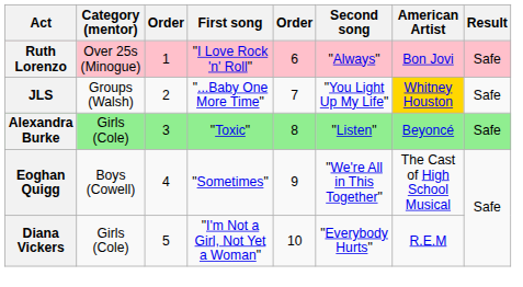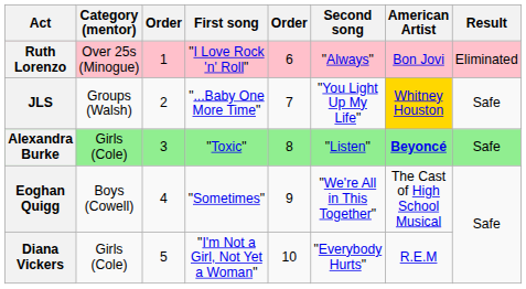Ruth Lorenzo | Result: Safe -> Eliminated
Alexandra Burke | American Artist: normal -> bold
